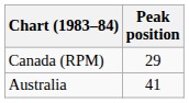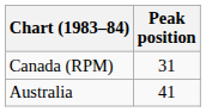Canada (RPM) | Peak position: 29 -> 31
